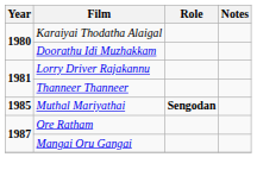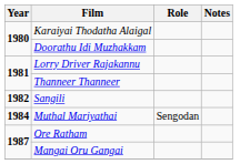+ row: 1982 | Sangili
Muthal Mariyathai | Year: 1985 -> 1984
Muthal Mariyathai | Role: bold -> normal
